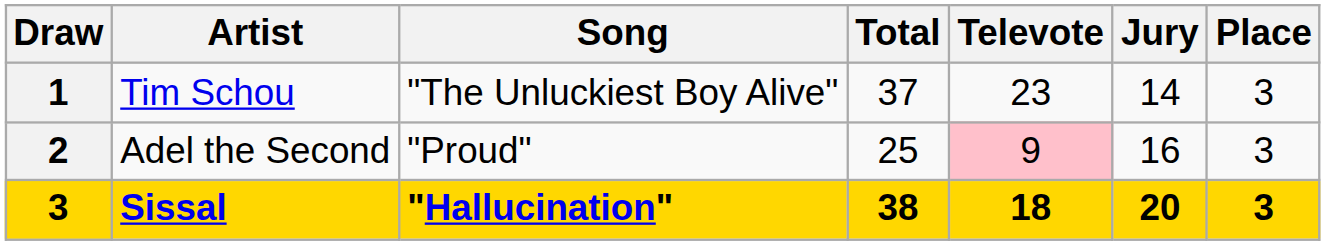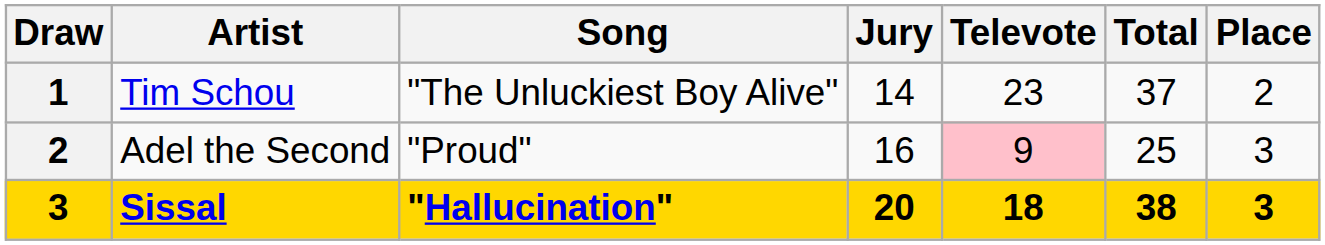columns swapped: Jury <-> Total
Tim Schou | Place: 3 -> 2
